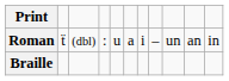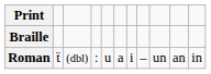rows swapped: Roman <-> Braille
